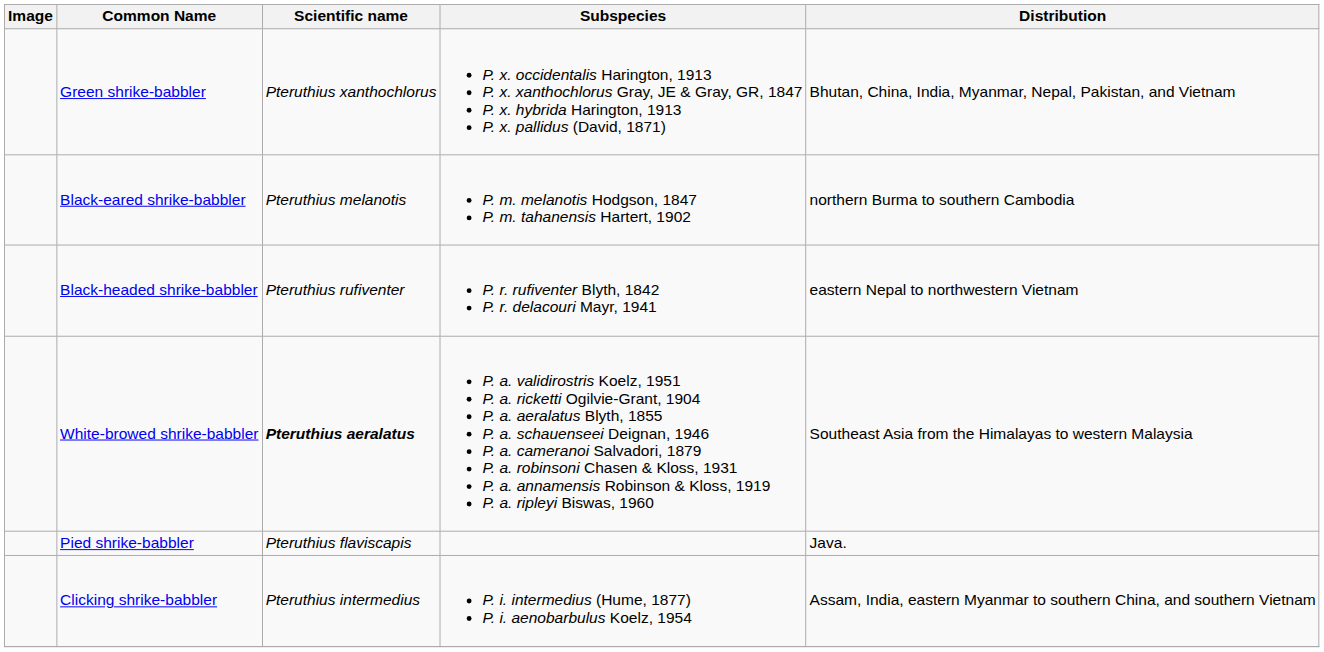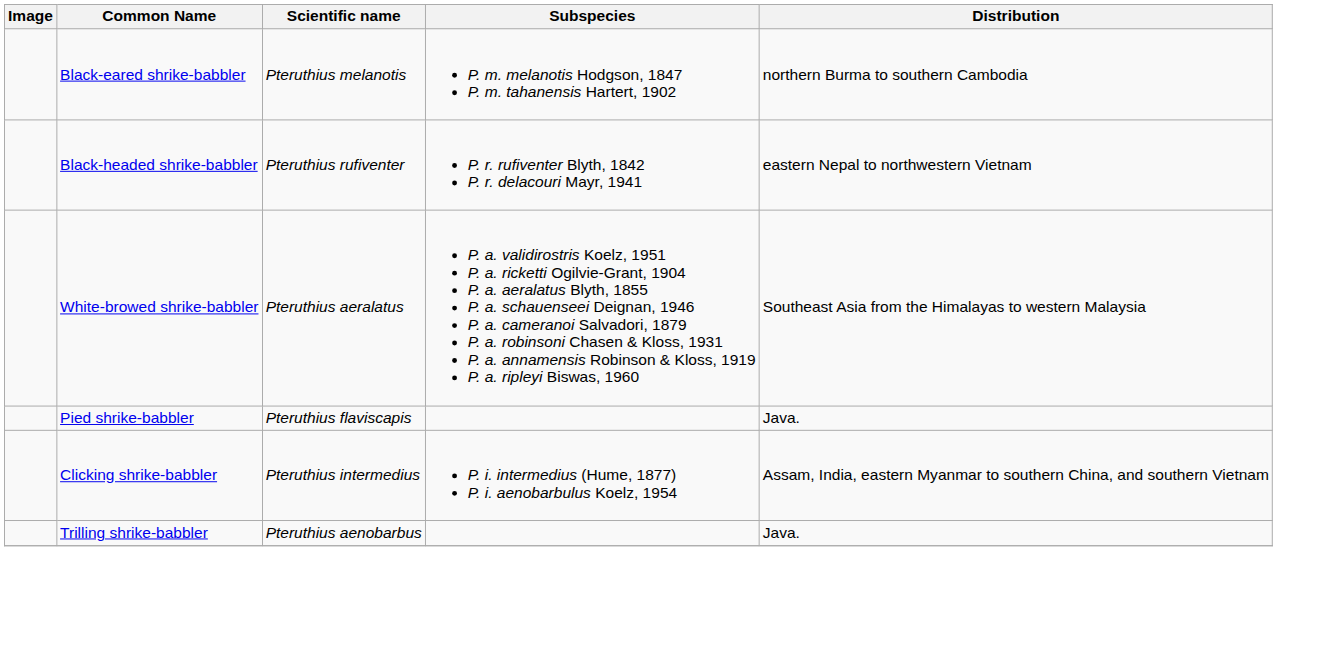- row: Green shrike-babbler | Pteruthius xanthochlorus | P. x. occidentalis Harington, 1913 P. x. xanthochlorus Gray, JE & Gray, GR, 1847 P. x. hybrida Harington, 1913 P. x. pallidus (David, 1871) | Bhutan, China, India, Myanmar, Nepal, Pakistan, and Vietnam
White-browed shrike-babbler | Scientific name: bold -> normal
+ row: Trilling shrike-babbler | Pteruthius aenobarbus | Java.
